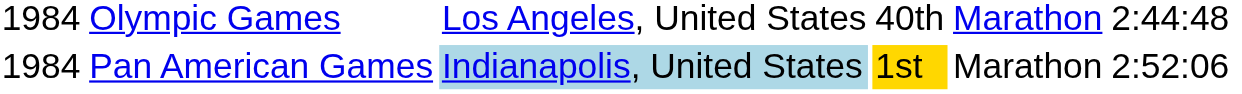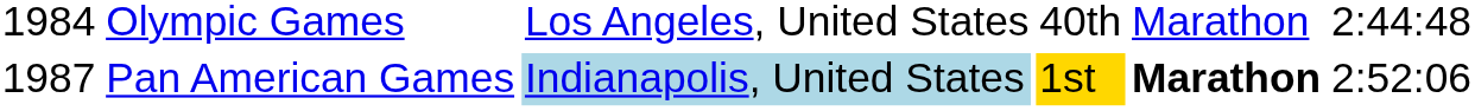Pan American Games | column 1: 1984 -> 1987
Pan American Games | column 5: normal -> bold
